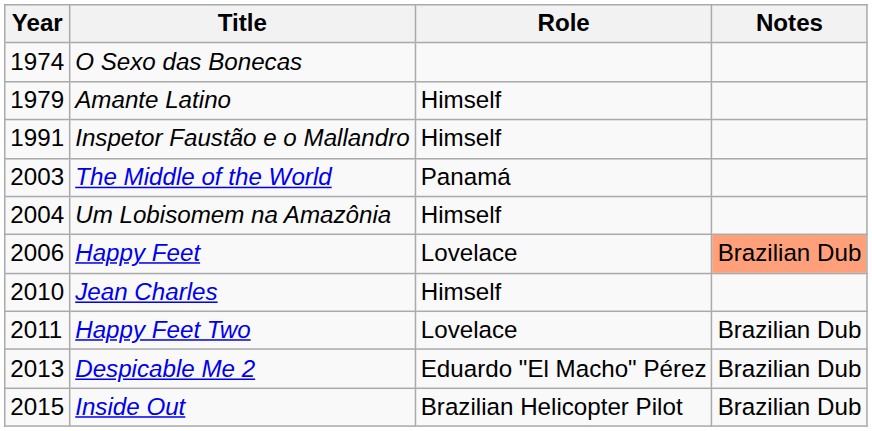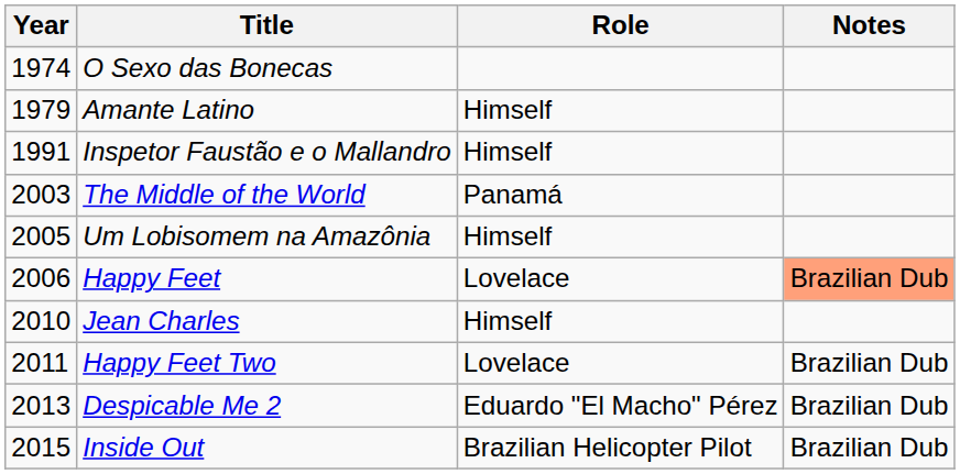Um Lobisomem na Amazônia | Year: 2004 -> 2005
